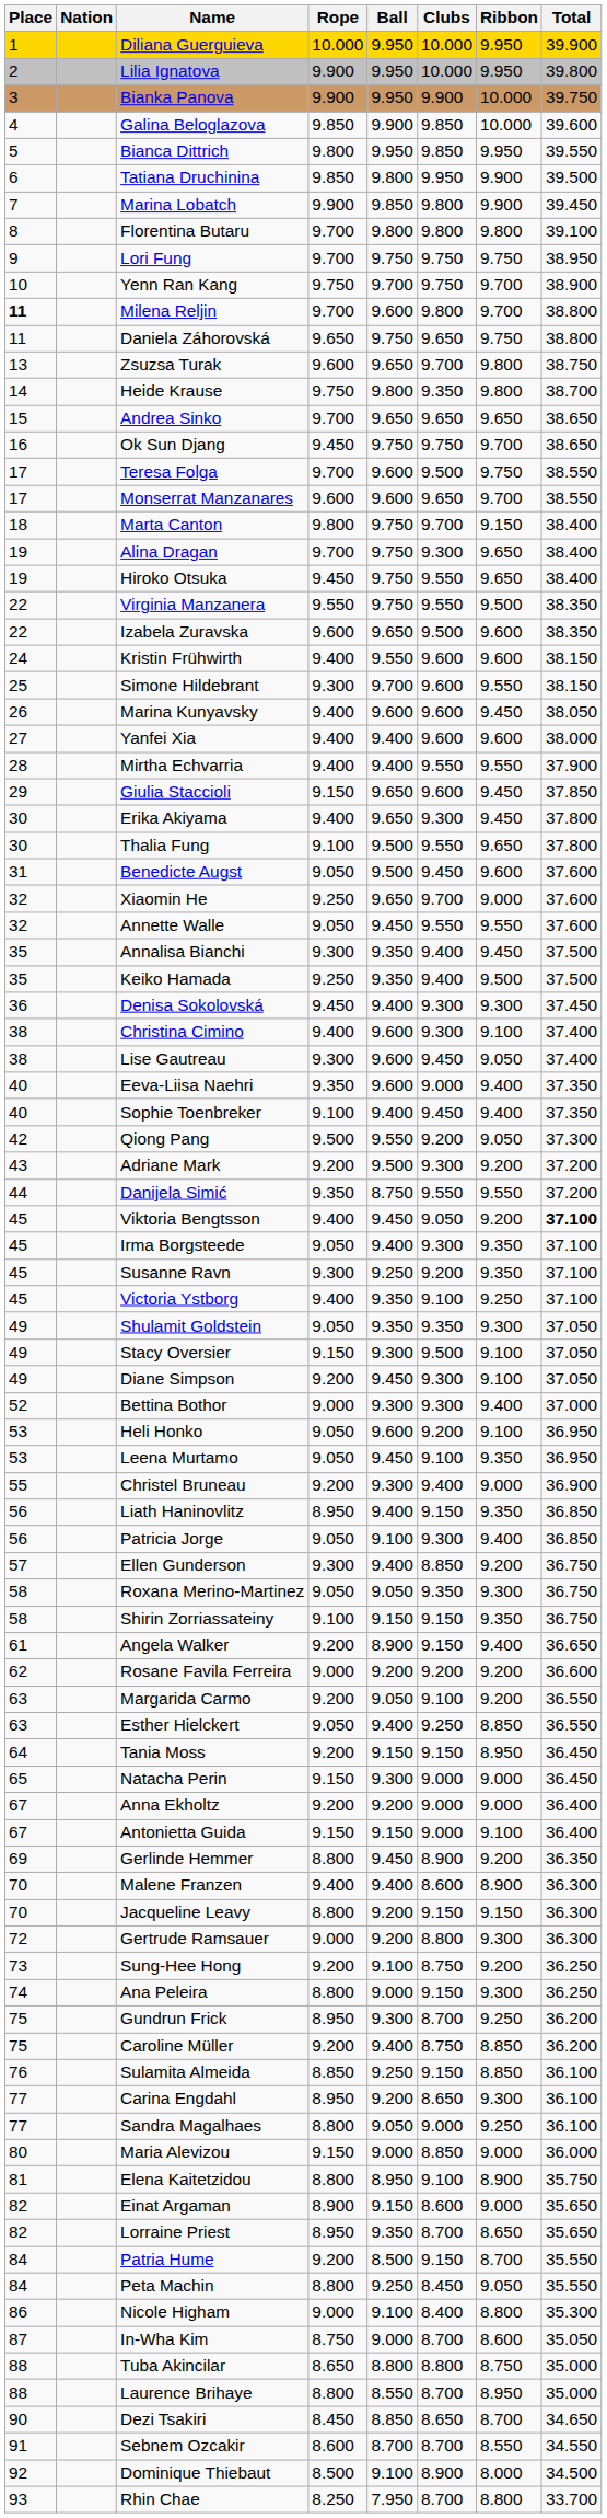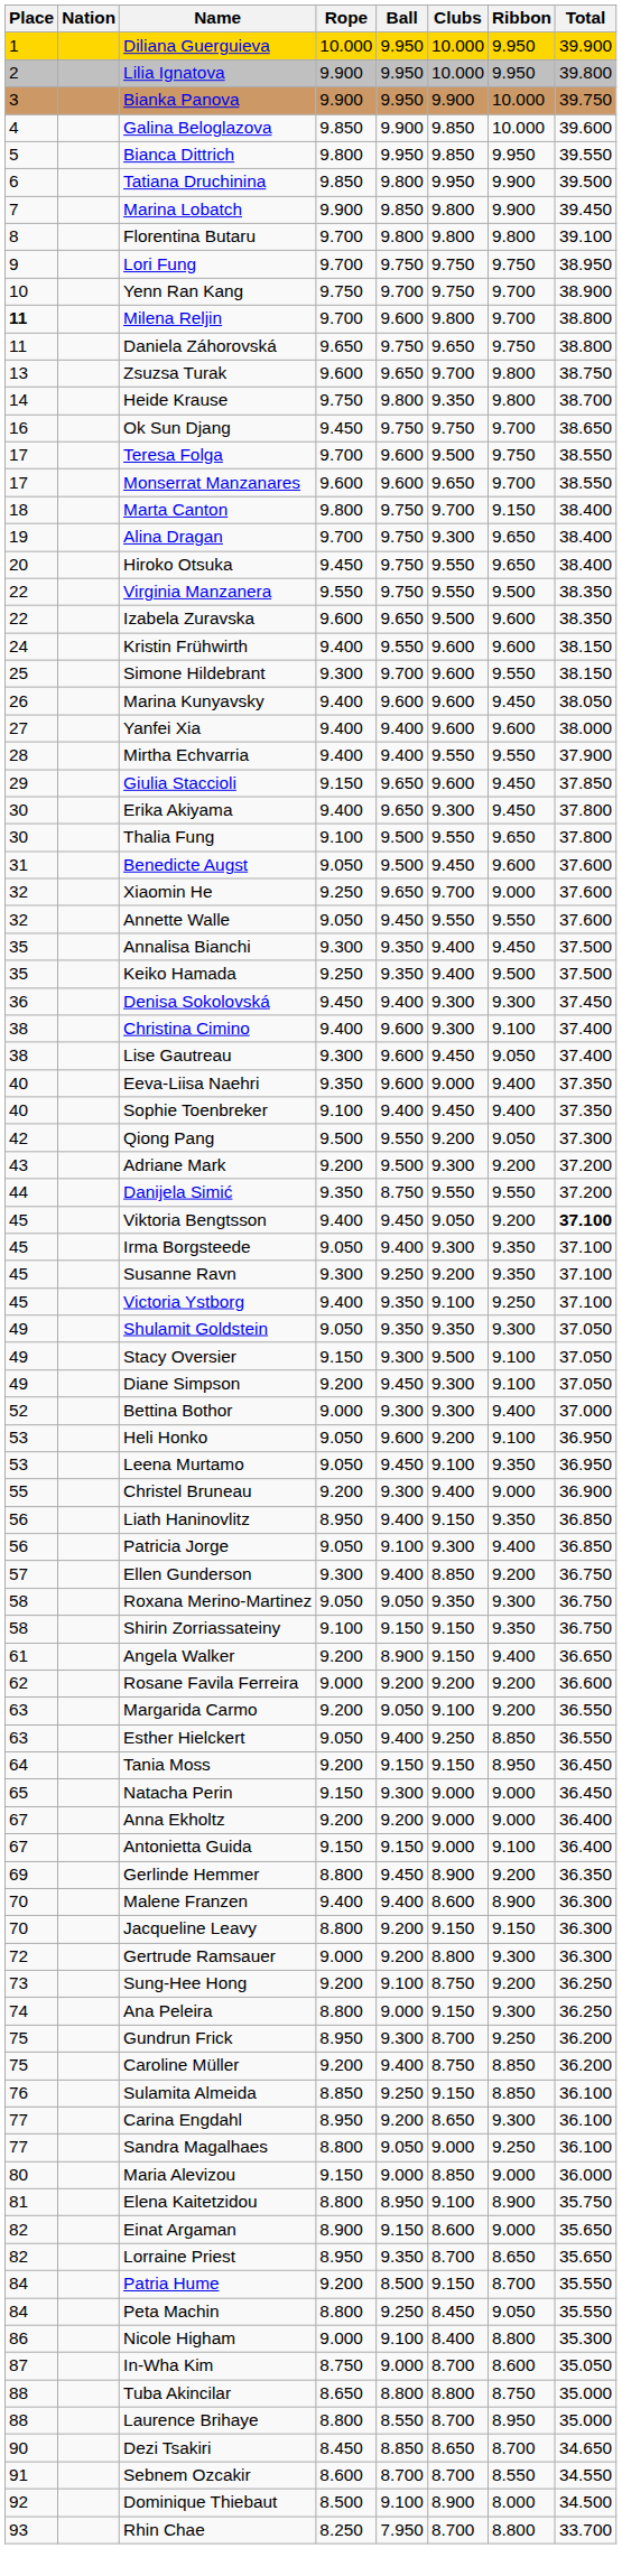- row: 15 | Andrea Sinko | 9.700 | 9.650 | 9.650 | 9.650 | 38.650
Hiroko Otsuka | Place: 19 -> 20
